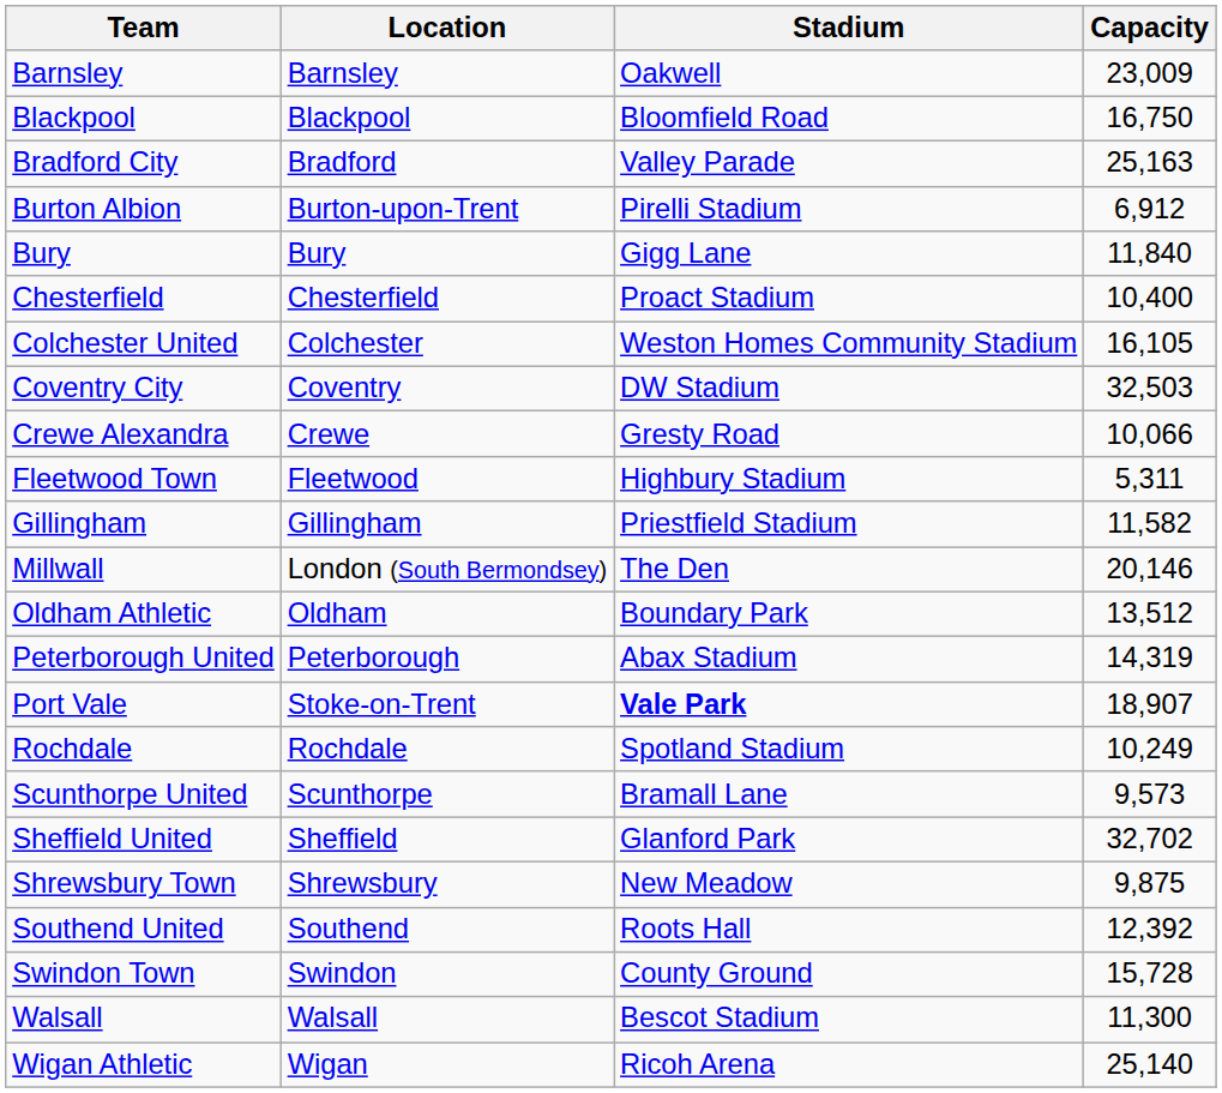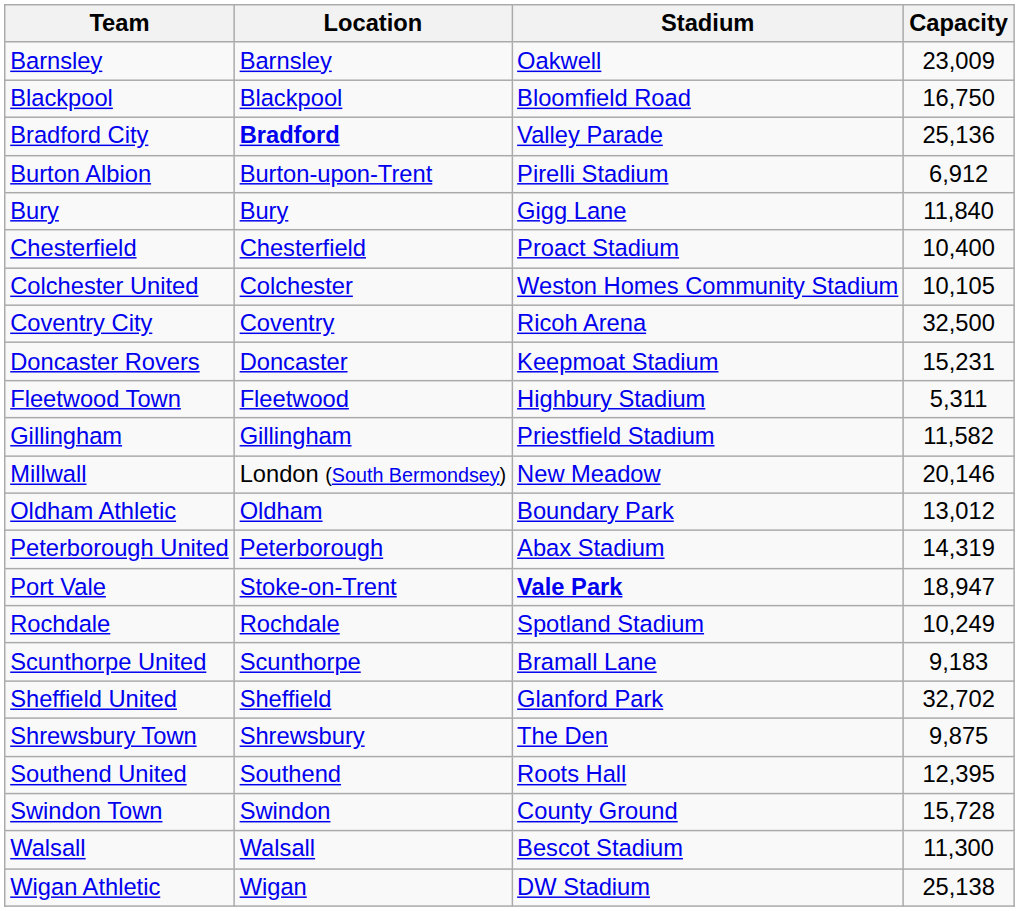Bradford City | Location: normal -> bold
Bradford City | Capacity: 25,163 -> 25,136
Colchester United | Capacity: 16,105 -> 10,105
Coventry City | Stadium: DW Stadium -> Ricoh Arena
Coventry City | Capacity: 32,503 -> 32,500
- row: Crewe Alexandra | Crewe | Gresty Road | 10,066
+ row: Doncaster Rovers | Doncaster | Keepmoat Stadium | 15,231
Millwall | Stadium: The Den -> New Meadow
Oldham Athletic | Capacity: 13,512 -> 13,012
Port Vale | Capacity: 18,907 -> 18,947
Scunthorpe United | Capacity: 9,573 -> 9,183
Shrewsbury Town | Stadium: New Meadow -> The Den
Southend United | Capacity: 12,392 -> 12,395
Wigan Athletic | Stadium: Ricoh Arena -> DW Stadium
Wigan Athletic | Capacity: 25,140 -> 25,138
